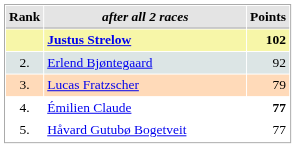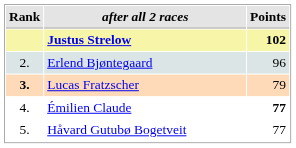Erlend Bjøntegaard | Points: 92 -> 96
Lucas Fratzscher | Rank: normal -> bold
